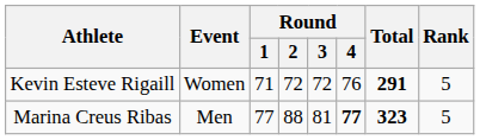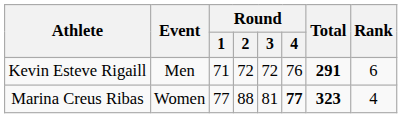Kevin Esteve Rigaill | Event: Women -> Men
Kevin Esteve Rigaill | Rank: 5 -> 6
Marina Creus Ribas | Event: Men -> Women
Marina Creus Ribas | Rank: 5 -> 4
